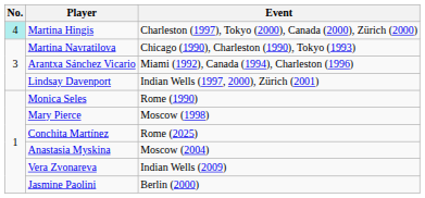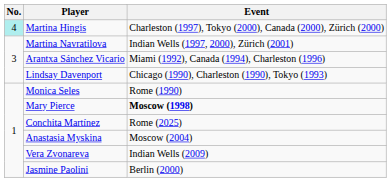Martina Navratilova | Event: Chicago (1990), Charleston (1990), Tokyo (1993) -> Indian Wells (1997, 2000), Zürich (2001)
Lindsay Davenport | Event: Indian Wells (1997, 2000), Zürich (2001) -> Chicago (1990), Charleston (1990), Tokyo (1993)
Mary Pierce | Event: normal -> bold
